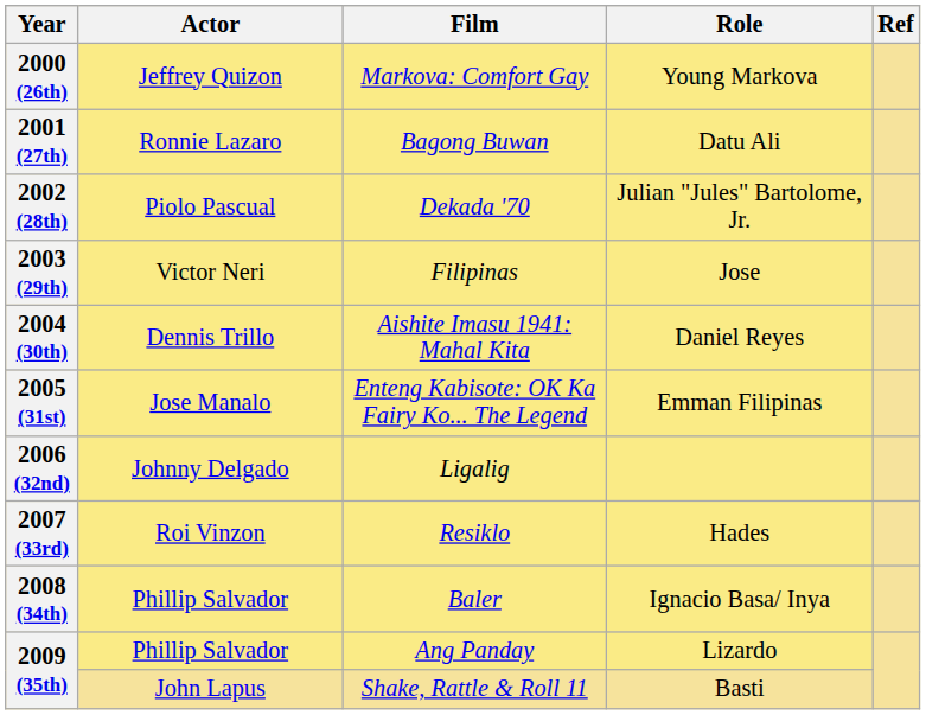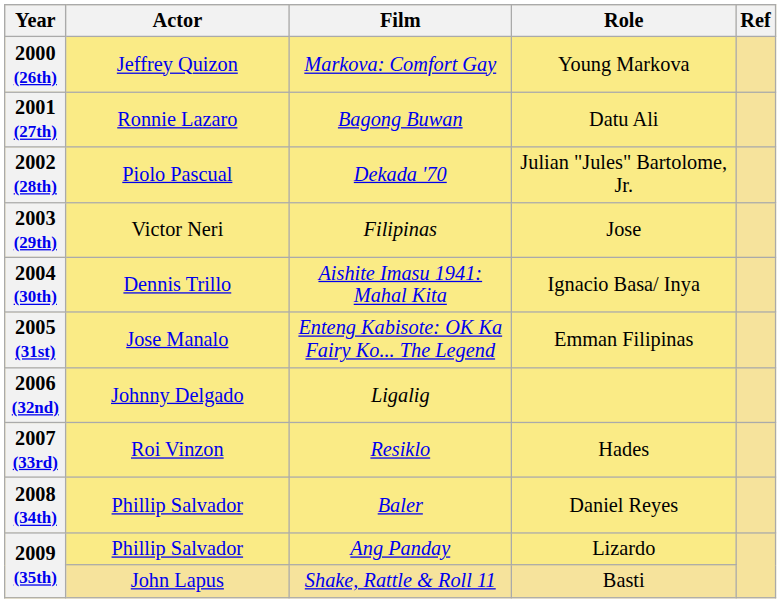2004 (30th) | Role: Daniel Reyes -> Ignacio Basa/ Inya
2008 (34th) | Role: Ignacio Basa/ Inya -> Daniel Reyes
